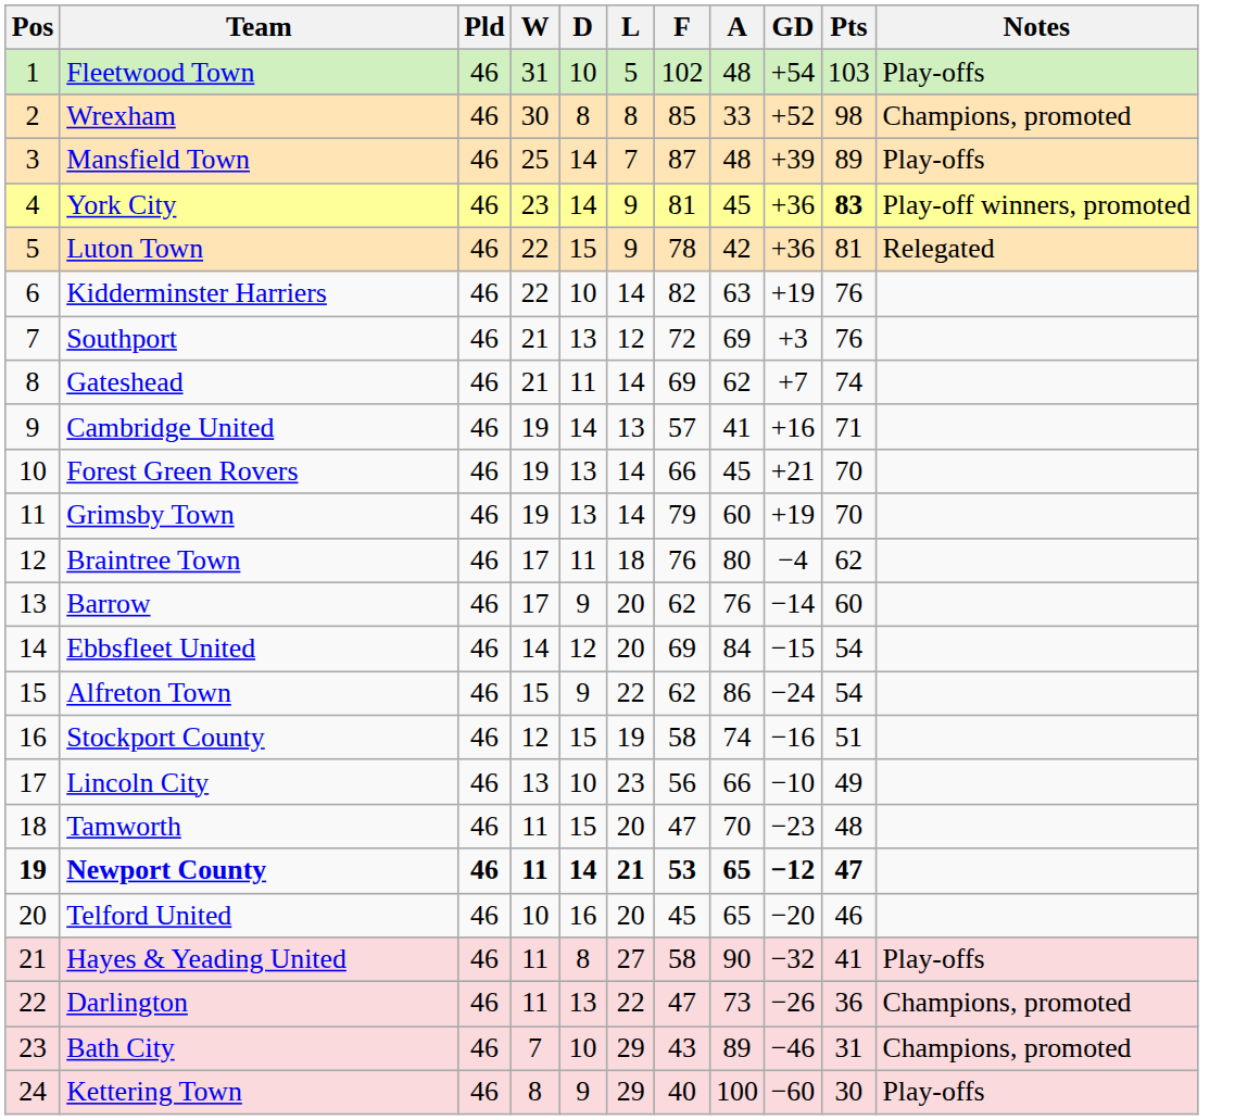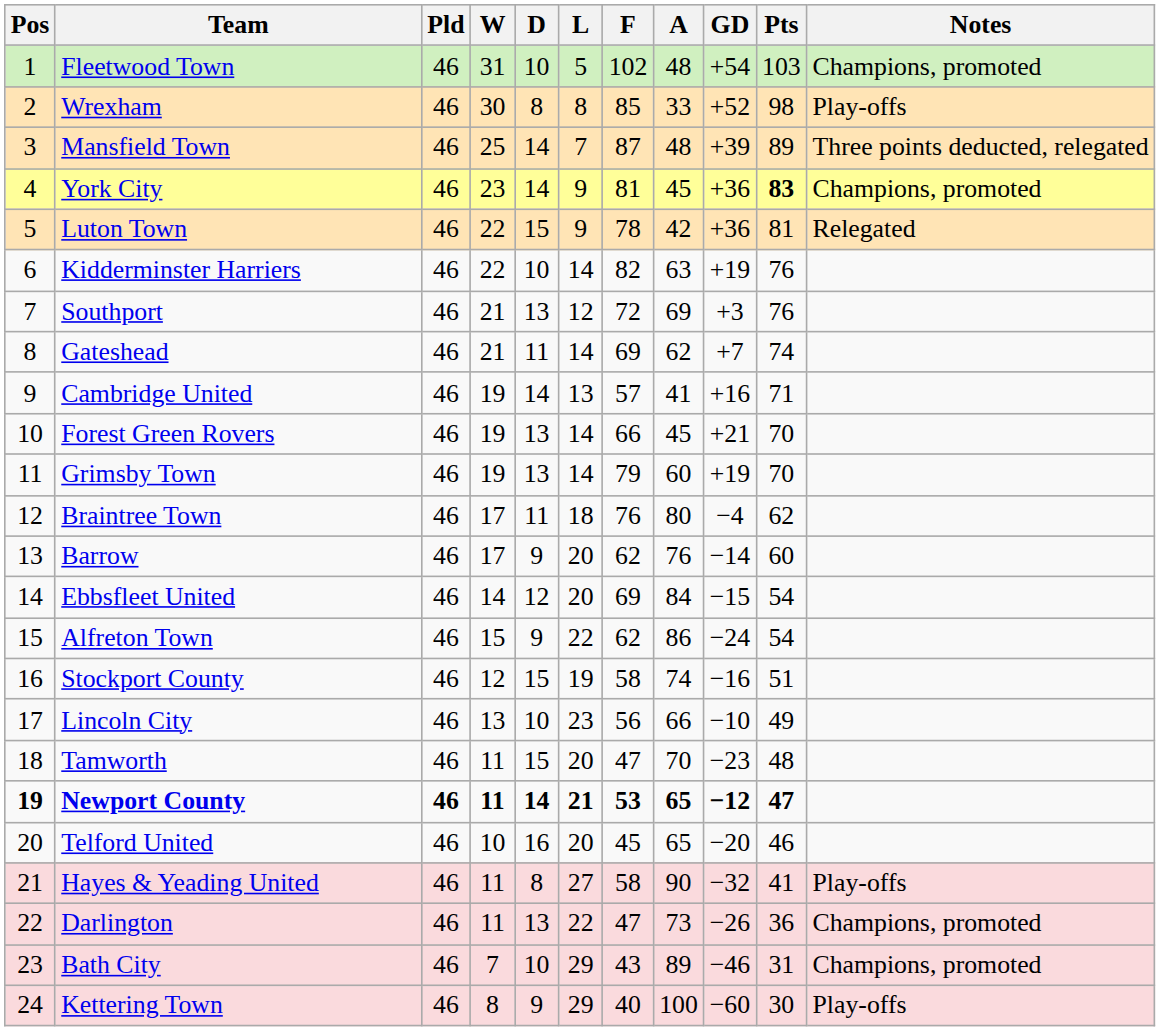Fleetwood Town | Notes: Play-offs -> Champions, promoted
Wrexham | Notes: Champions, promoted -> Play-offs
Mansfield Town | Notes: Play-offs -> Three points deducted, relegated
York City | Notes: Play-off winners, promoted -> Champions, promoted
